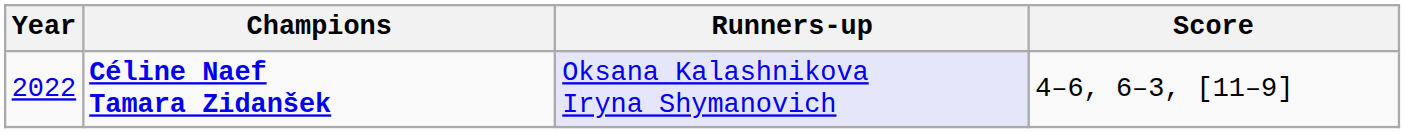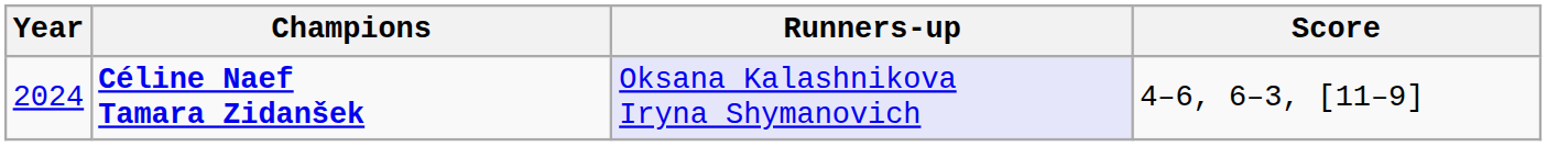Céline Naef Tamara Zidanšek | Year: 2022 -> 2024
